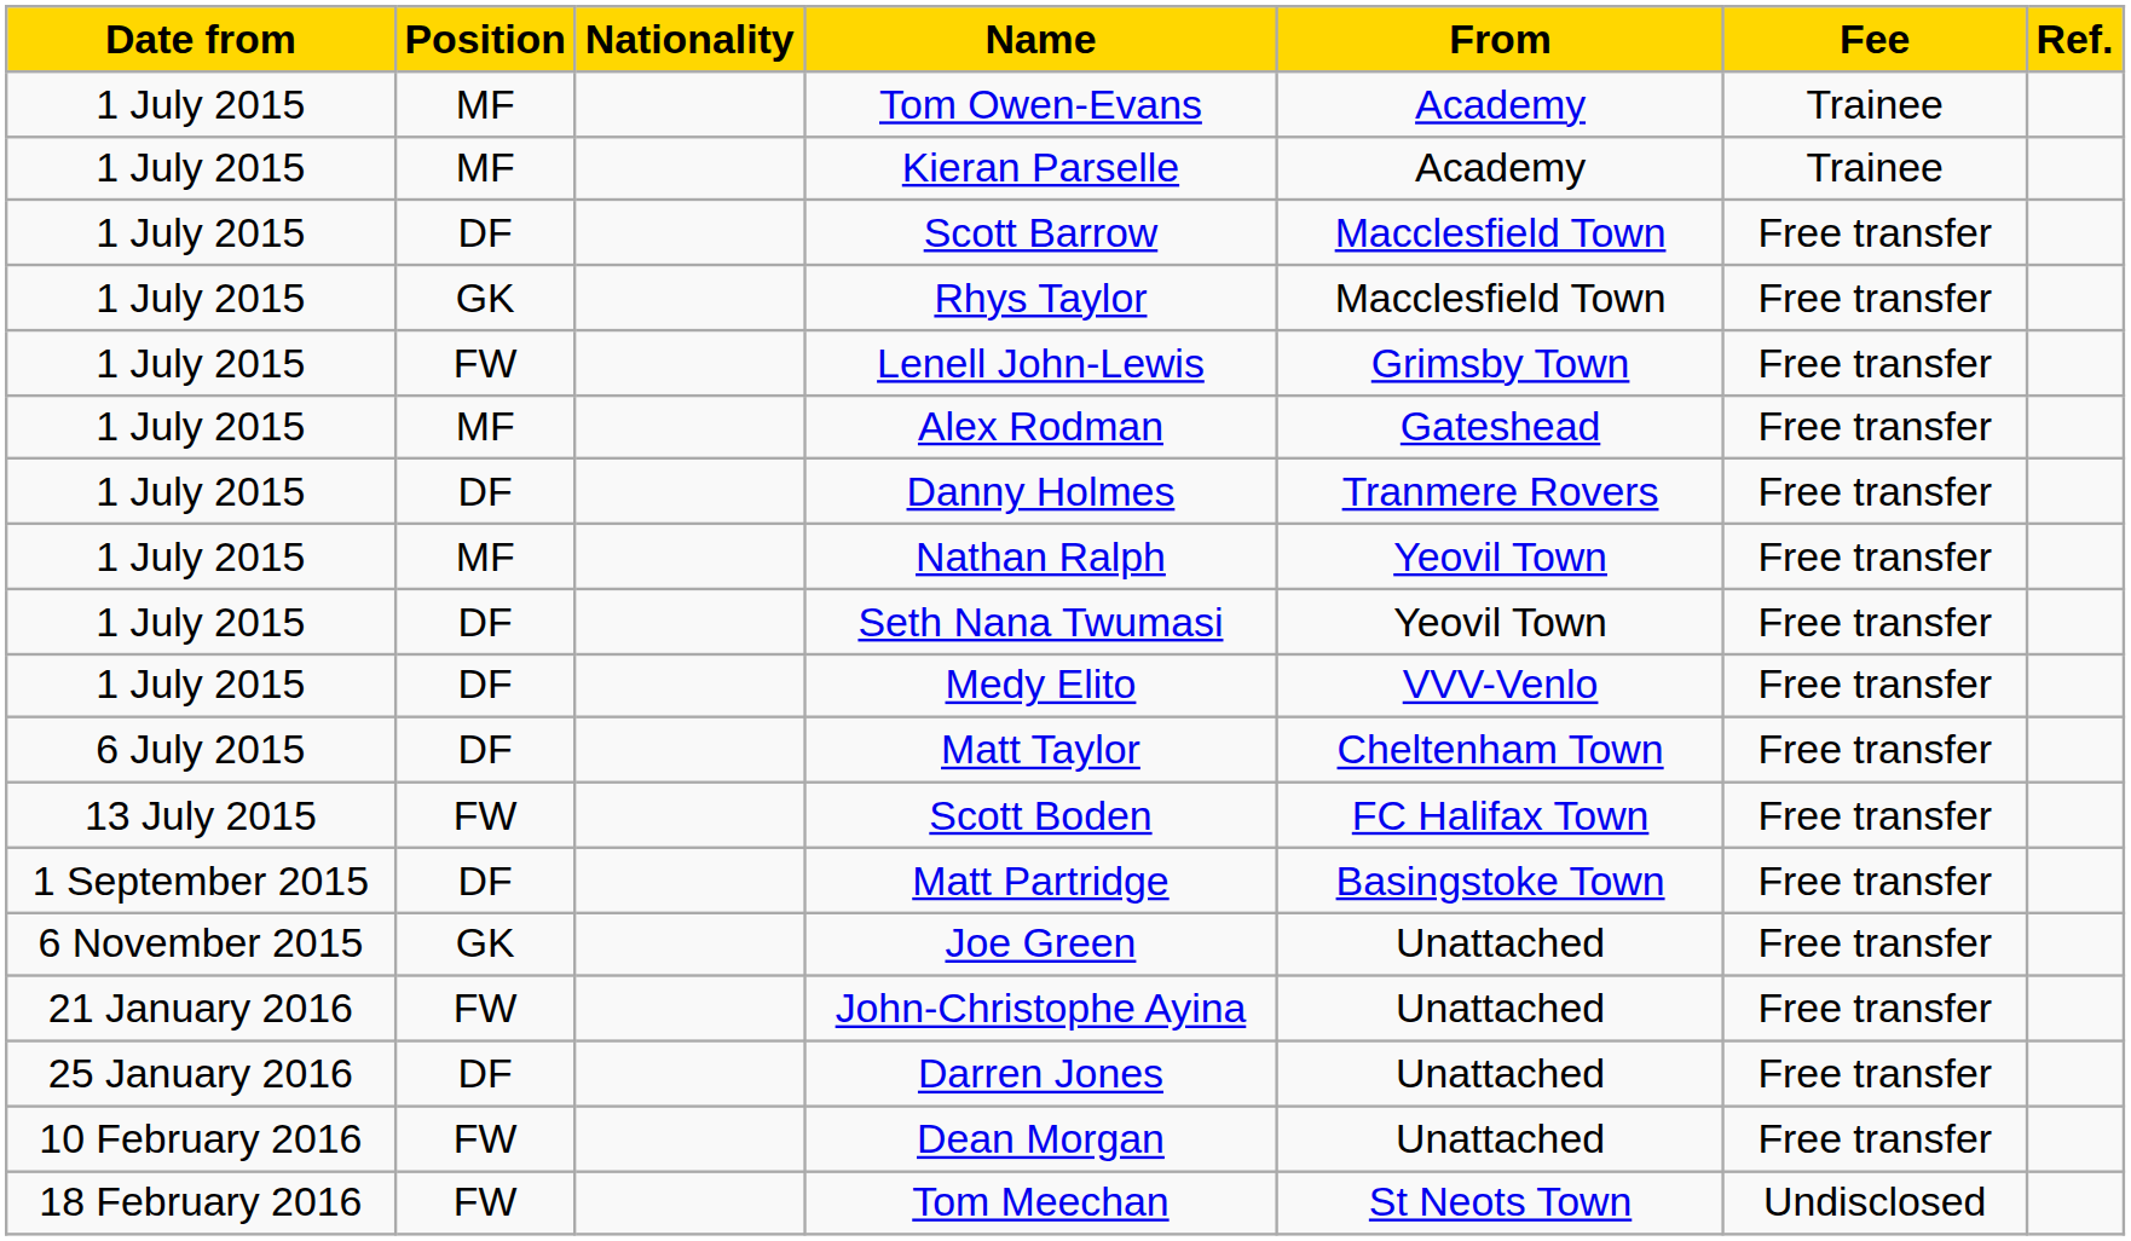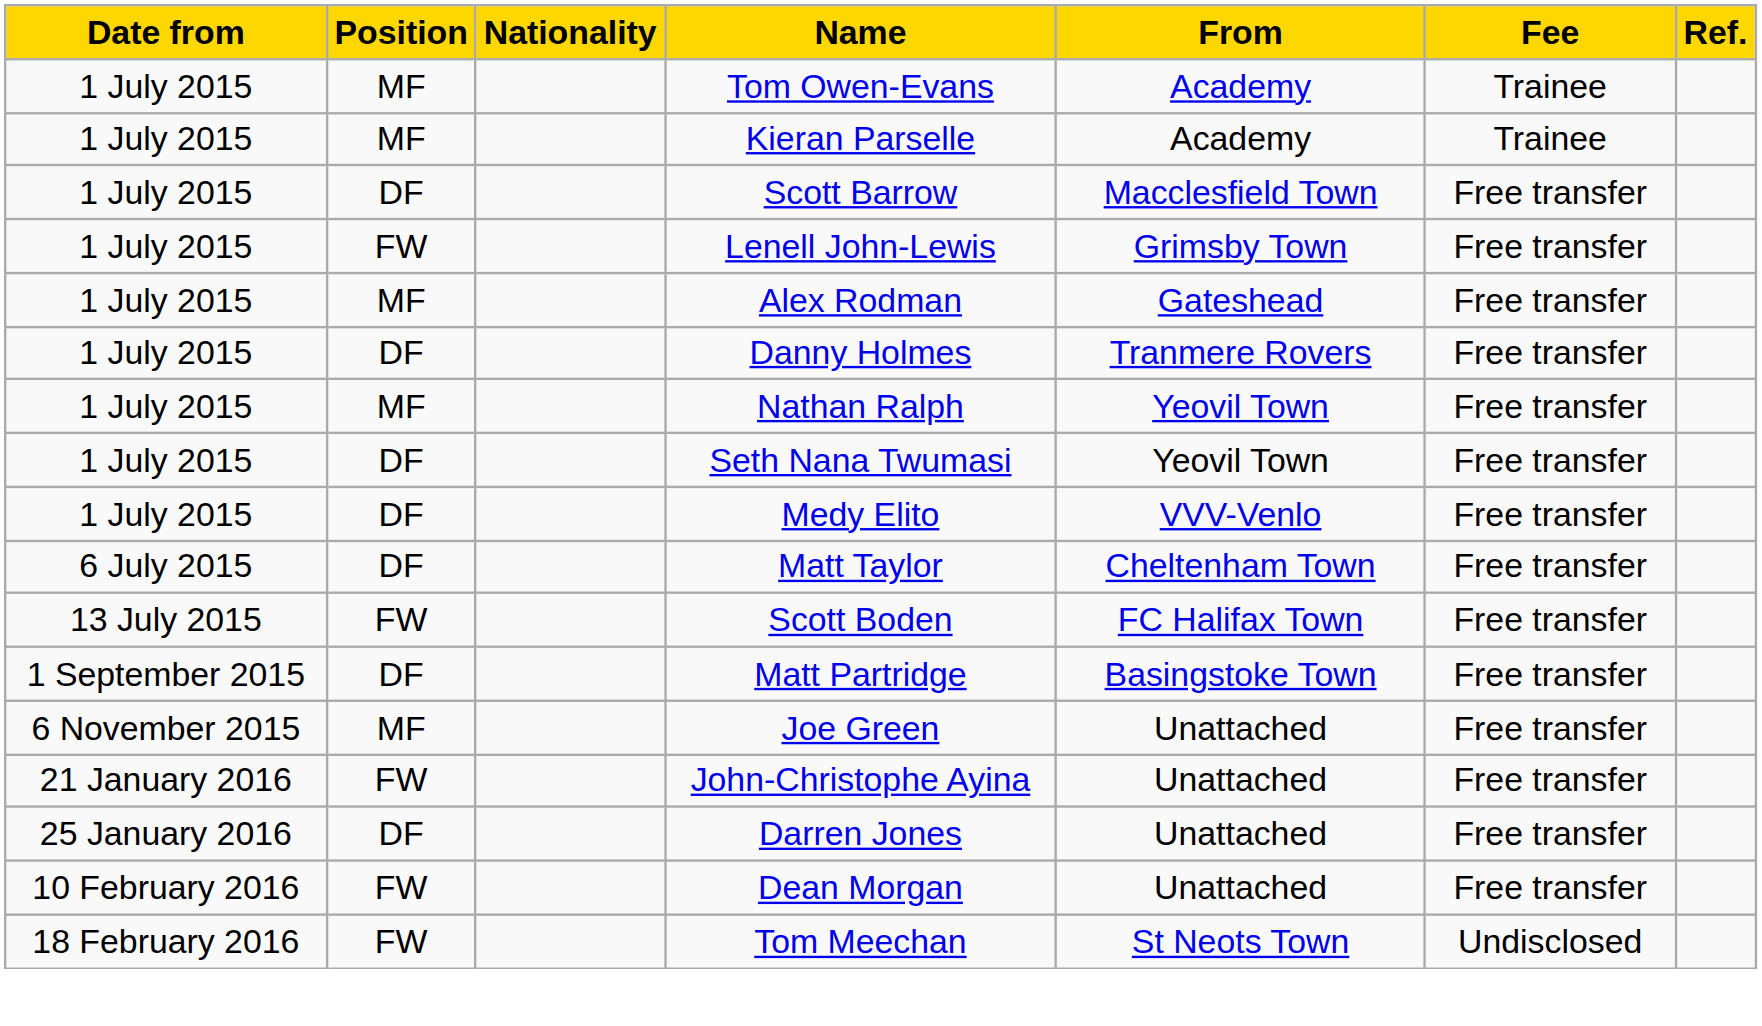- row: 1 July 2015 | GK | Rhys Taylor | Macclesfield Town | Free transfer
Joe Green | Position: GK -> MF
